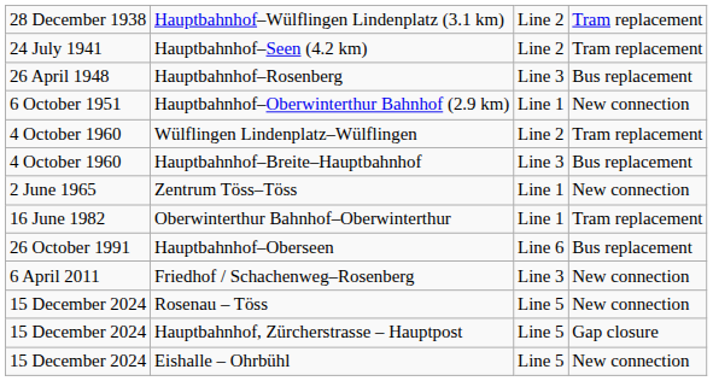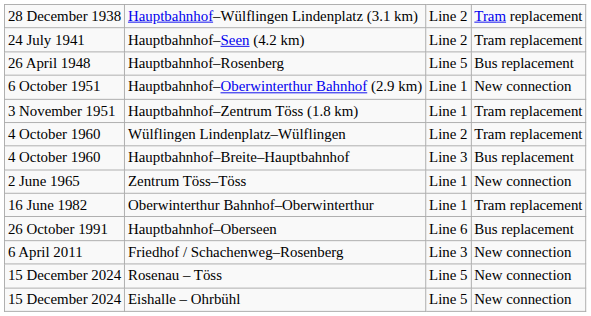Hauptbahnhof–Rosenberg | column 3: Line 3 -> Line 5
+ row: 3 November 1951 | Hauptbahnhof–Zentrum Töss (1.8 km) | Line 1 | Tram replacement
- row: 15 December 2024 | Hauptbahnhof, Zürcherstrasse – Hauptpost | Line 5 | Gap closure
